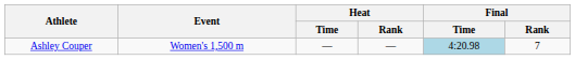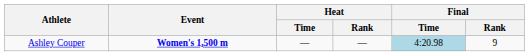Ashley Couper | Event: normal -> bold
Ashley Couper | Final / Rank: 7 -> 9
